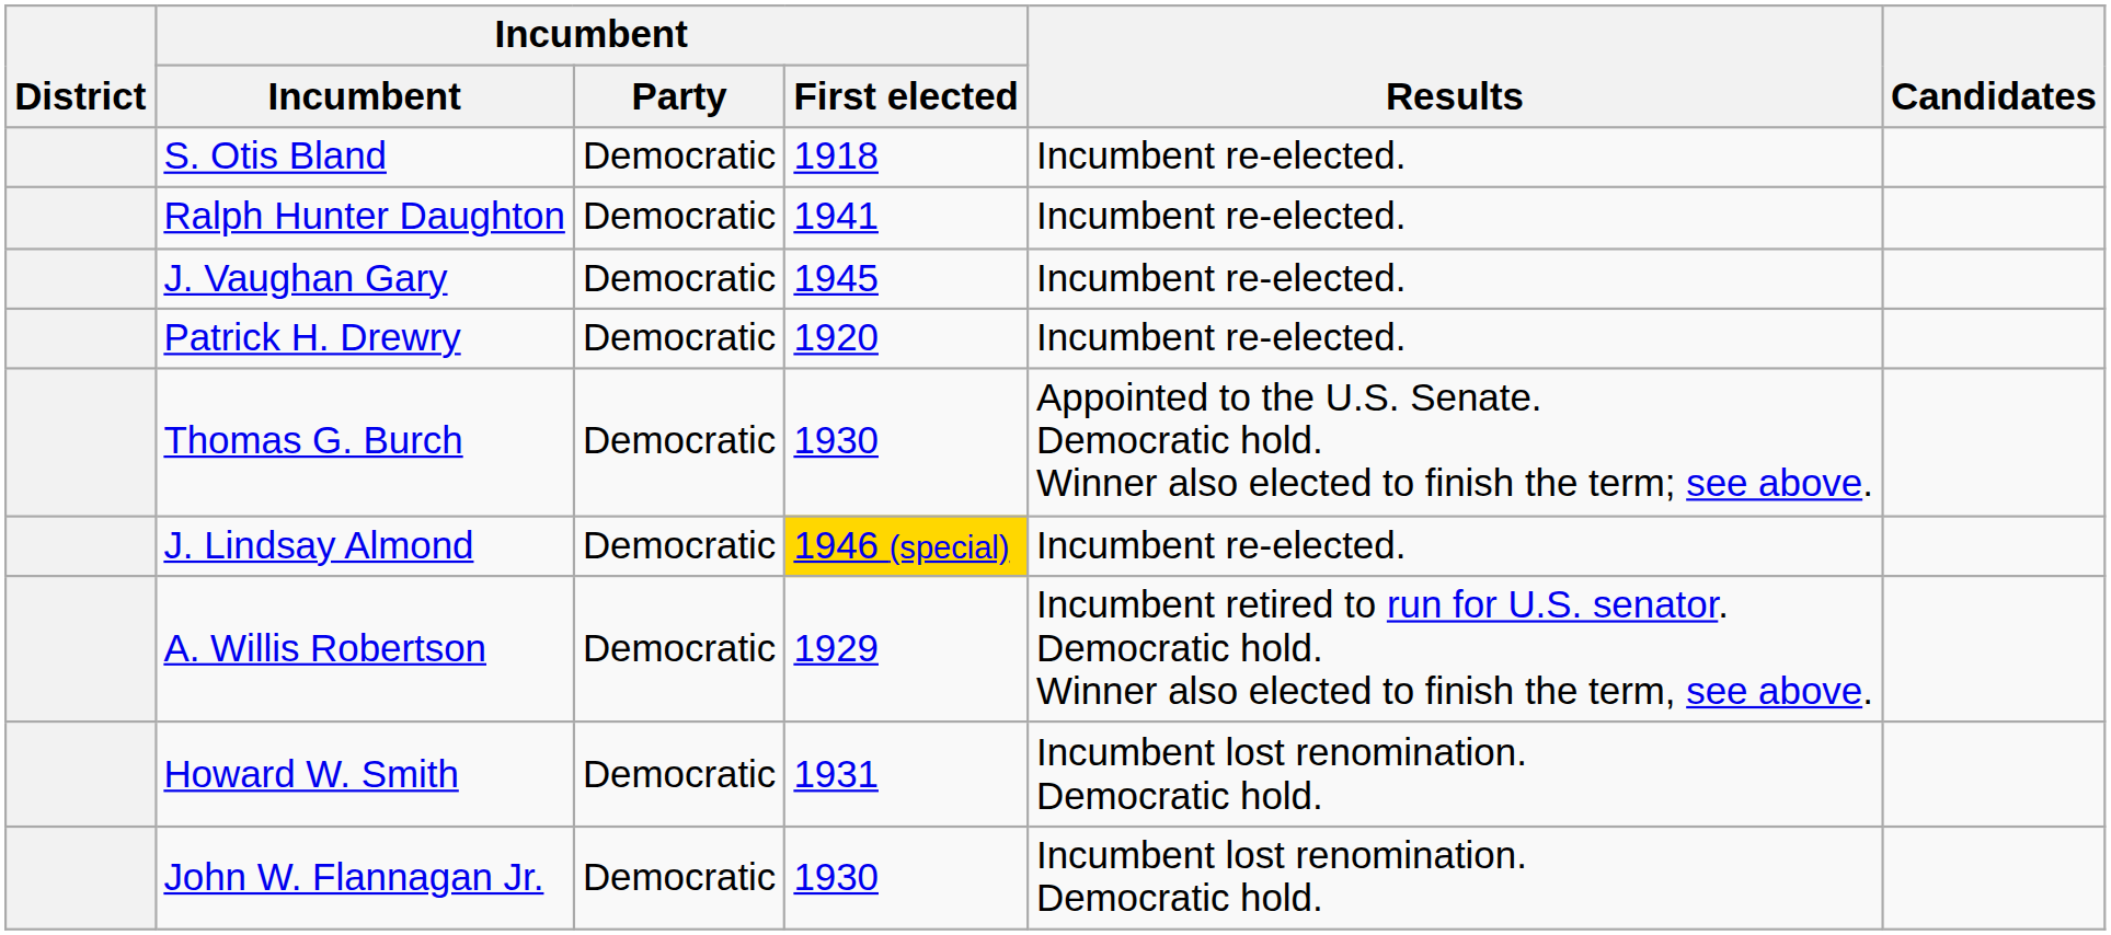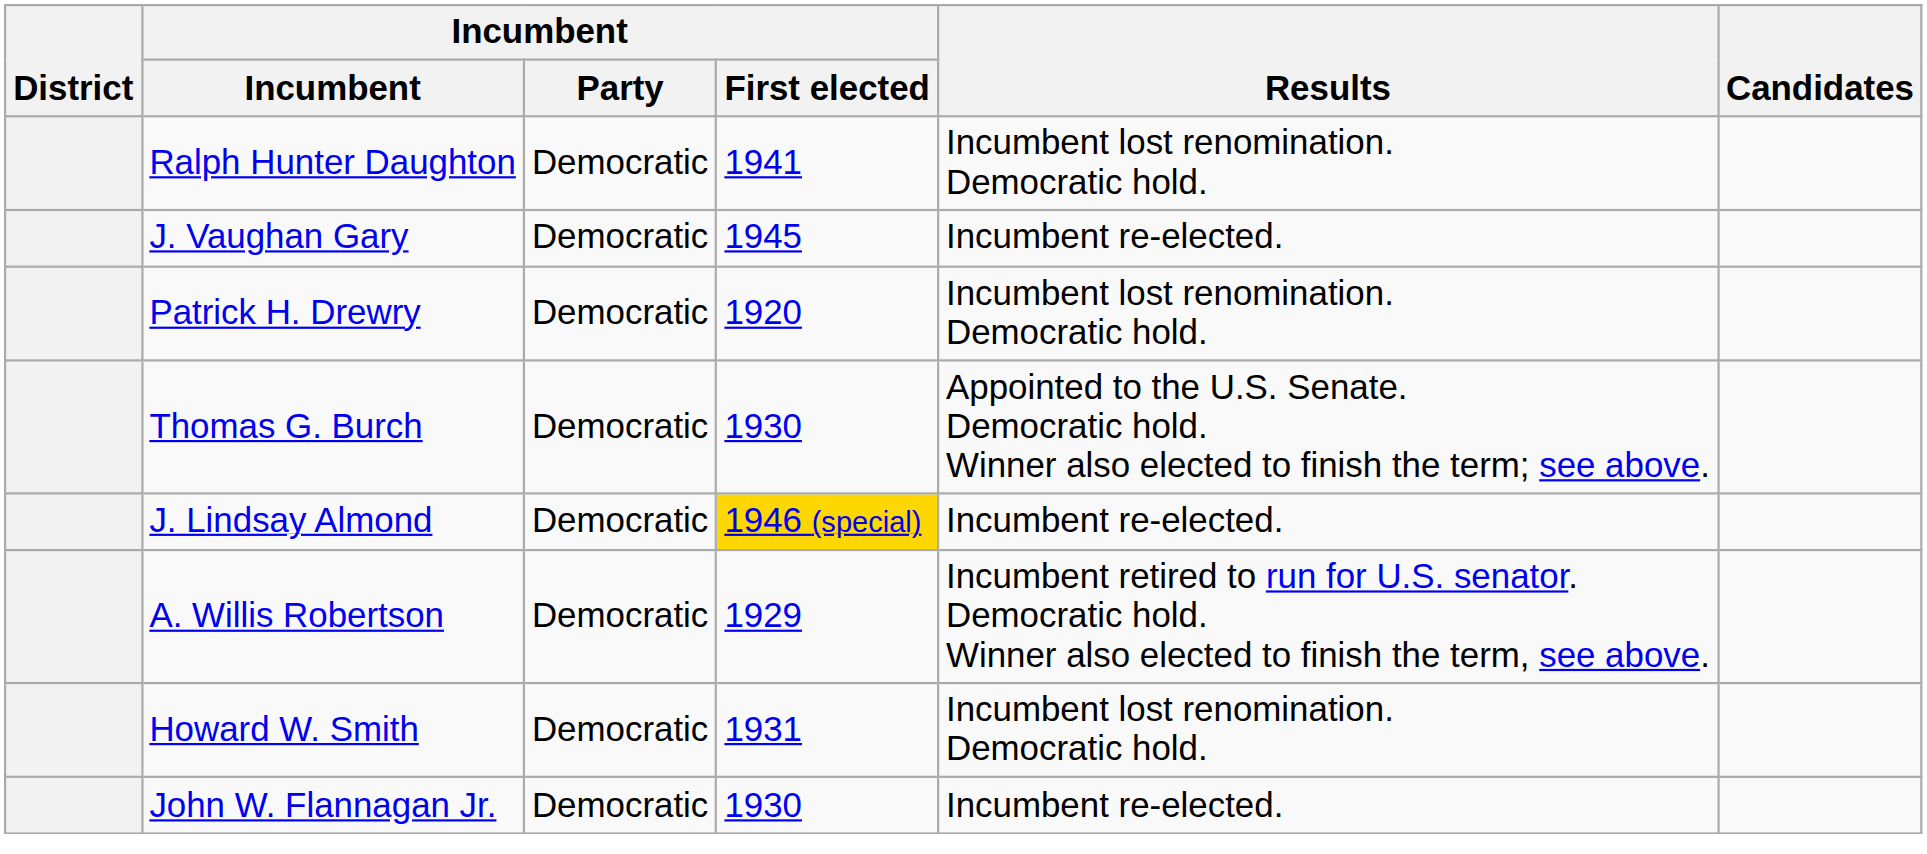- row: S. Otis Bland | Democratic | 1918 | Incumbent re-elected.
Ralph Hunter Daughton | Results: Incumbent re-elected. -> Incumbent lost renomination. Democratic hold.
Patrick H. Drewry | Results: Incumbent re-elected. -> Incumbent lost renomination. Democratic hold.
John W. Flannagan Jr. | Results: Incumbent lost renomination. Democratic hold. -> Incumbent re-elected.
